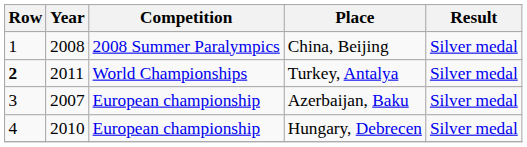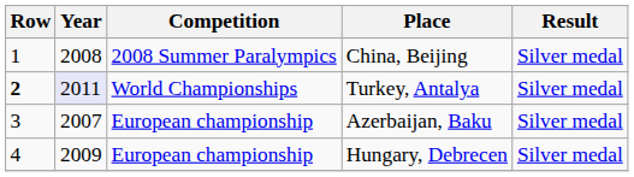Turkey, Antalya | Year: no background -> lavender background
Hungary, Debrecen | Year: 2010 -> 2009
